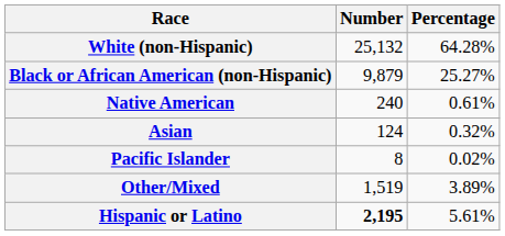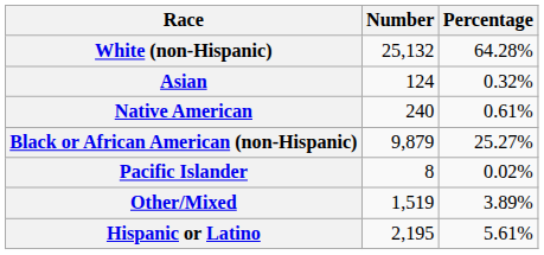rows swapped: Black or African American (non-Hispanic) <-> Asian
Hispanic or Latino | Number: bold -> normal
